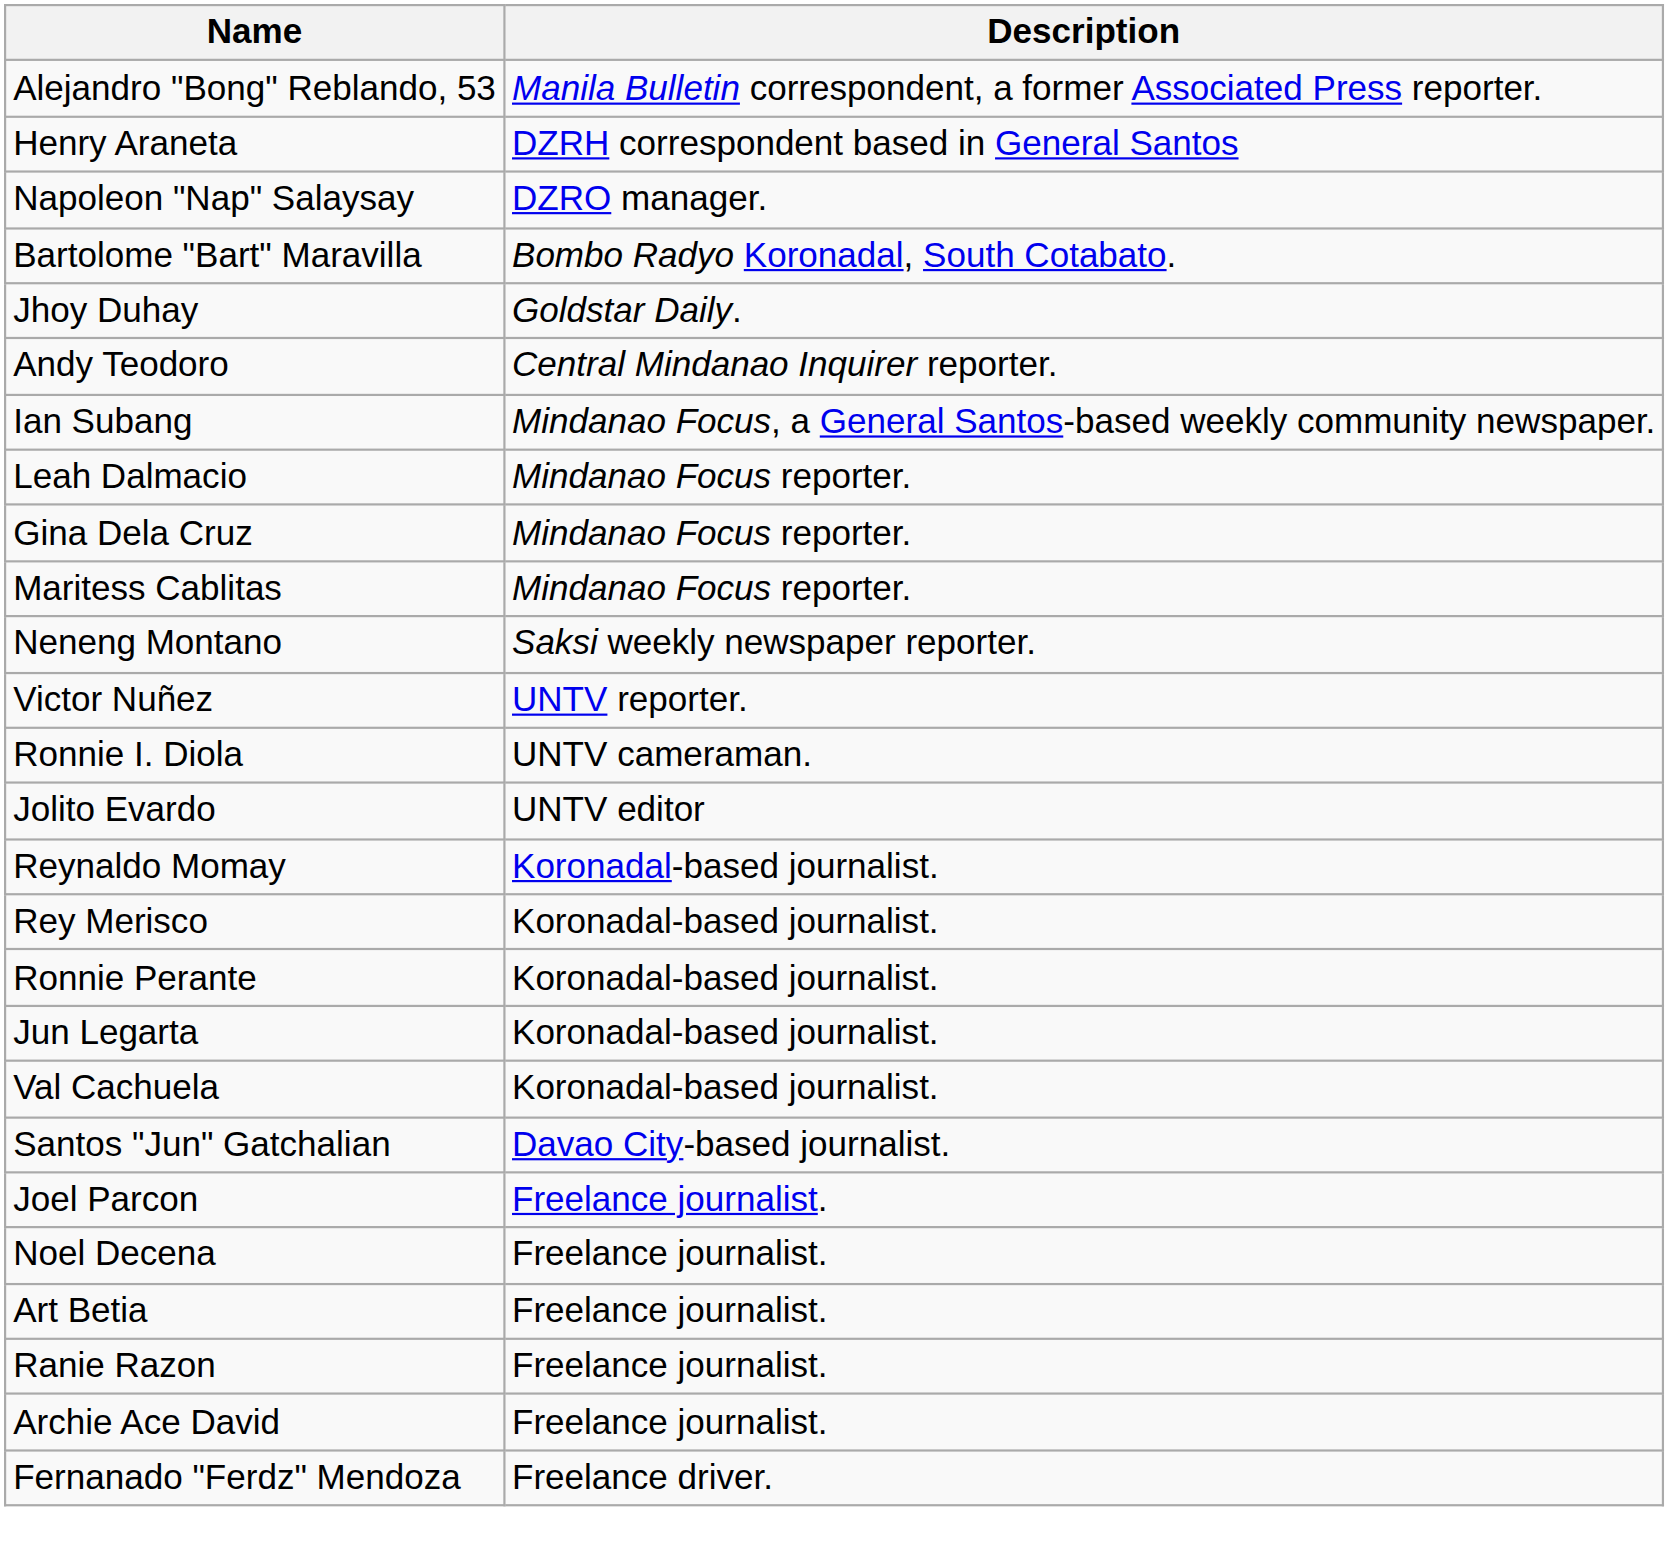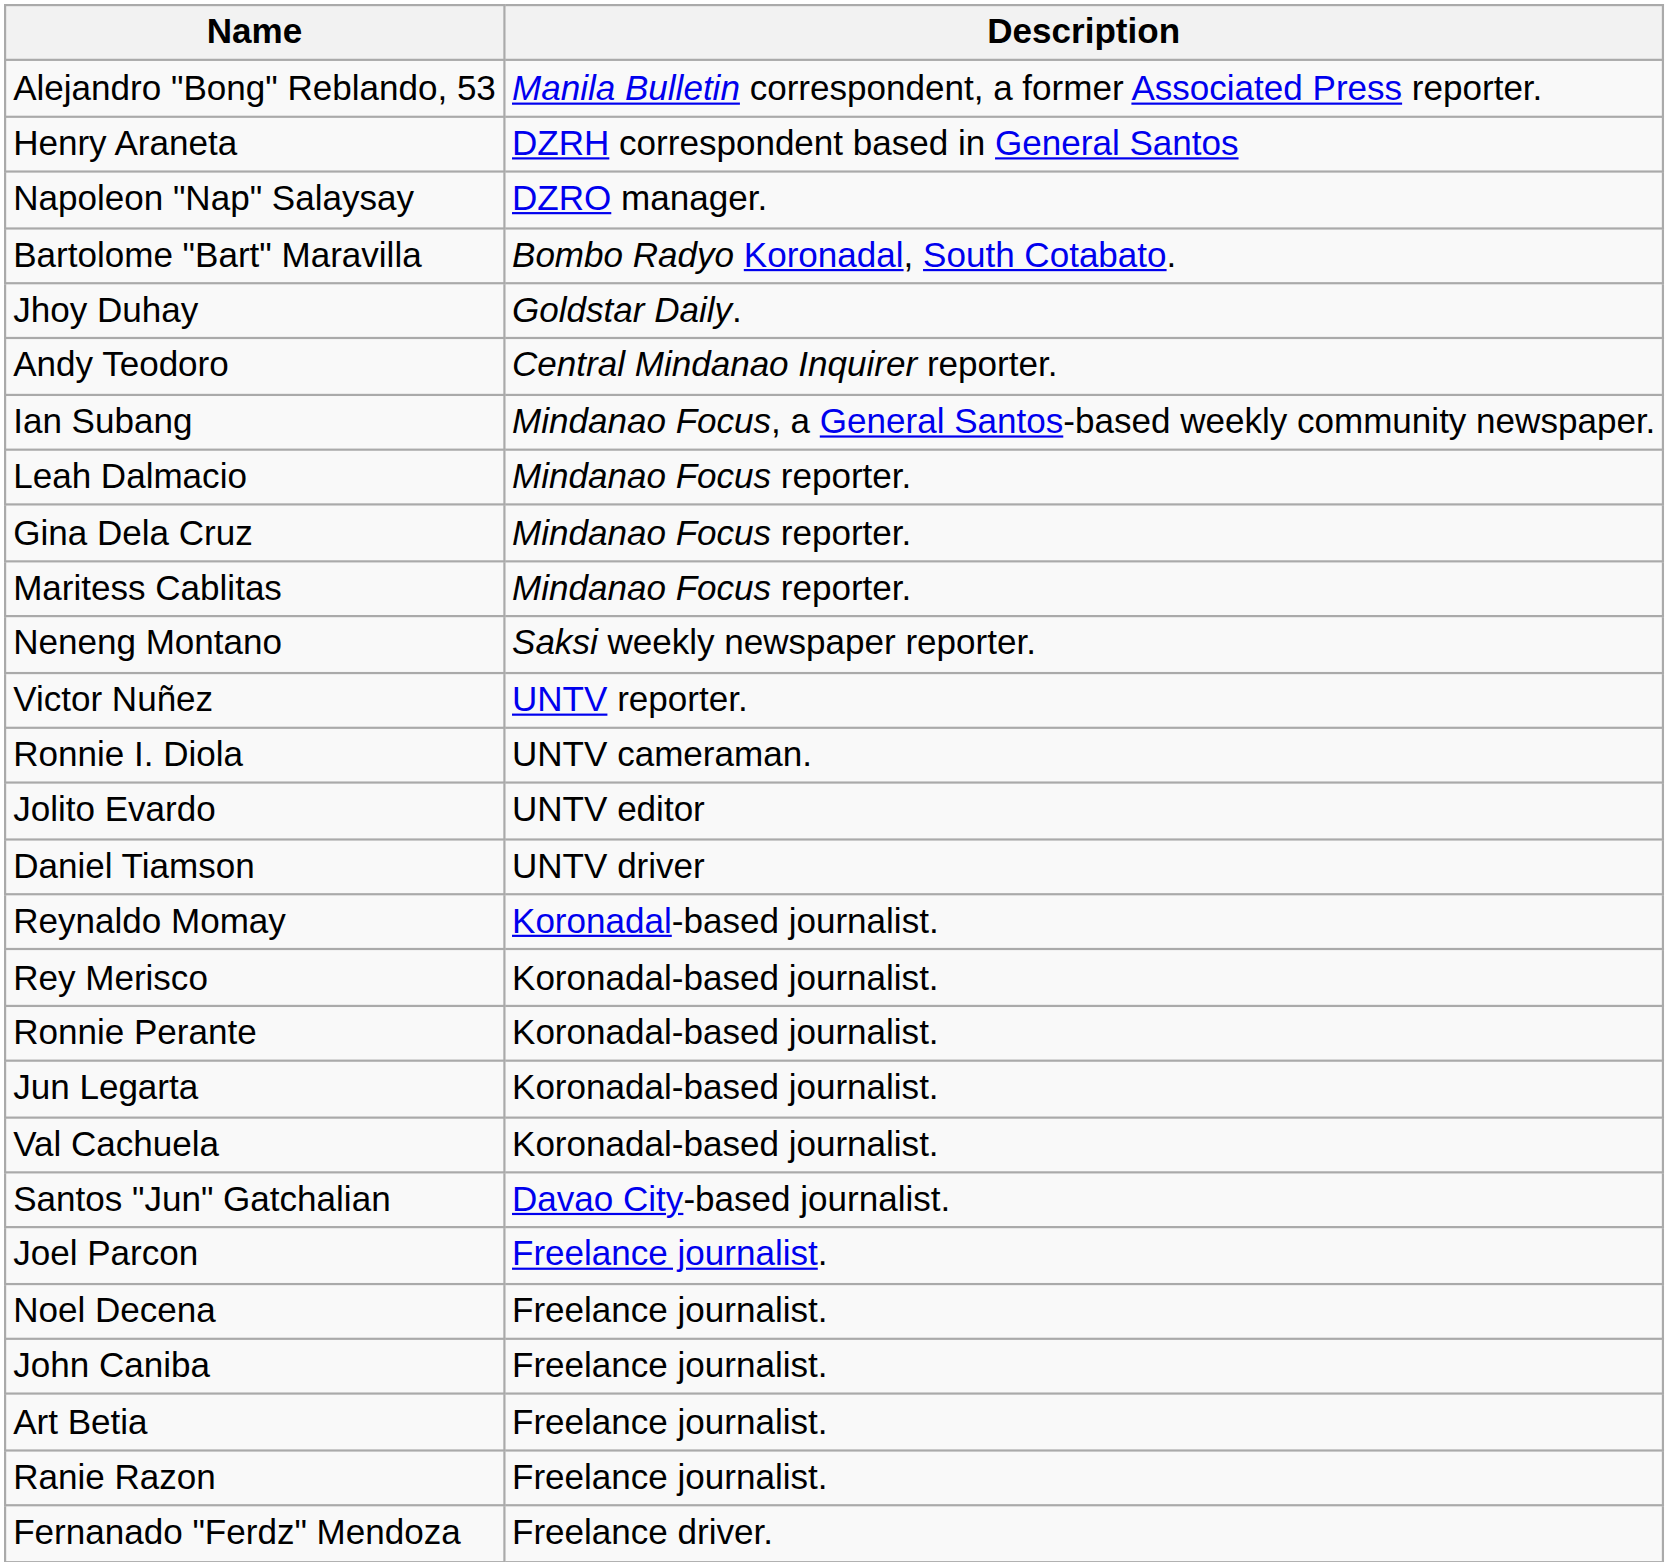+ row: Daniel Tiamson | UNTV driver
+ row: John Caniba | Freelance journalist.
- row: Archie Ace David | Freelance journalist.
